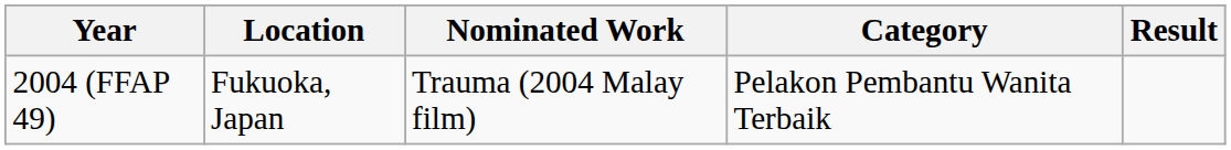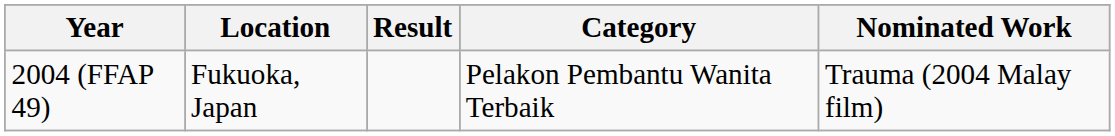columns swapped: Nominated Work <-> Result
